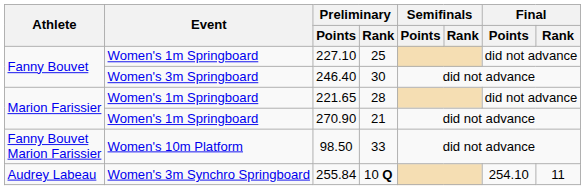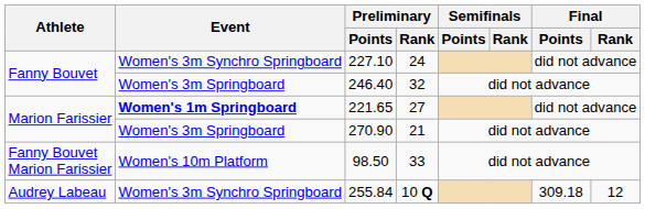227.10 | Event: Women's 1m Springboard -> Women's 3m Synchro Springboard
227.10 | Preliminary / Rank: 25 -> 24
246.40 | Preliminary / Rank: 30 -> 32
221.65 | Event: normal -> bold
221.65 | Preliminary / Rank: 28 -> 27
270.90 | Event: Women's 1m Springboard -> Women's 3m Springboard
255.84 | Final / Points: 254.10 -> 309.18
255.84 | Final / Rank: 11 -> 12
